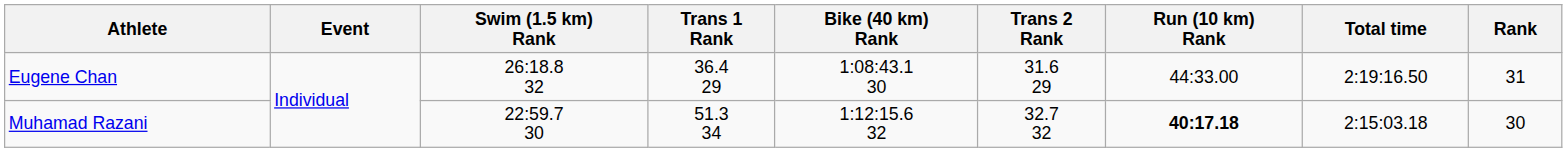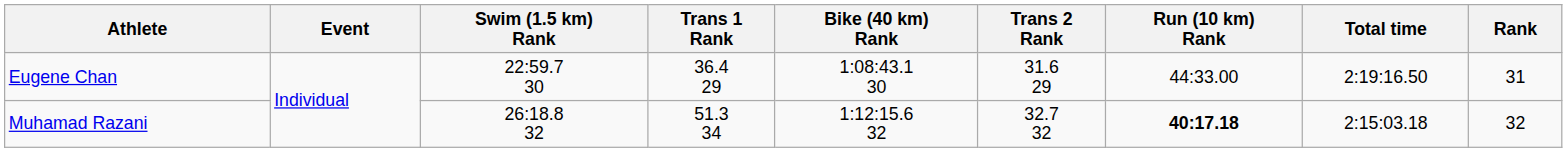Eugene Chan | Swim (1.5 km) Rank: 26:18.8 32 -> 22:59.7 30
Muhamad Razani | Swim (1.5 km) Rank: 22:59.7 30 -> 26:18.8 32
Muhamad Razani | Rank: 30 -> 32
